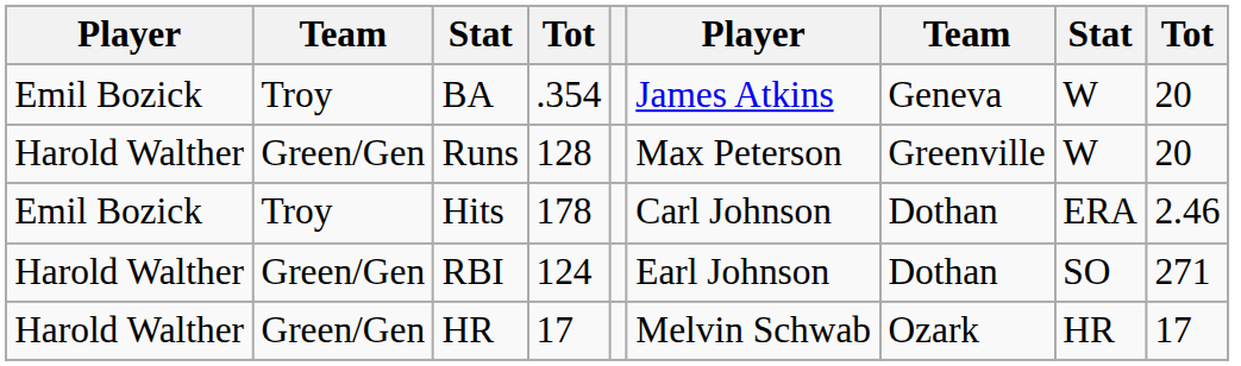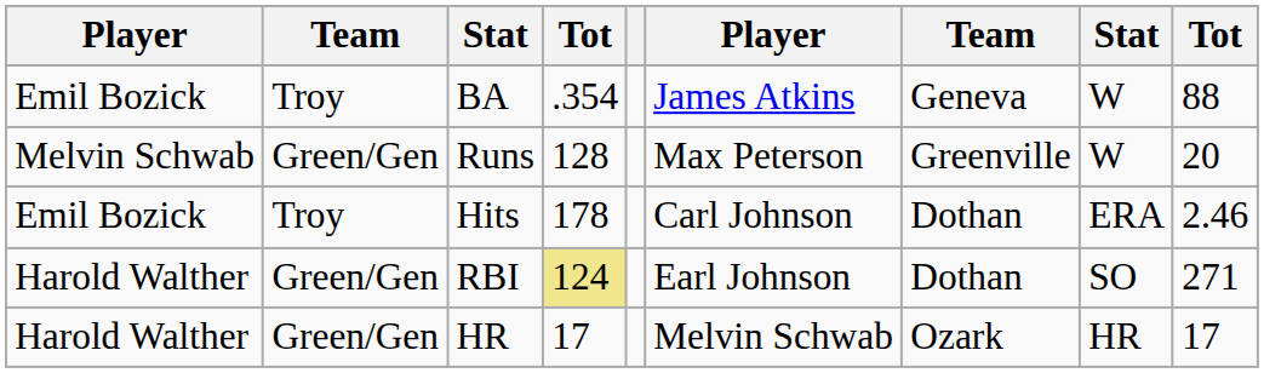BA | column 9: 20 -> 88
Runs | column 1: Harold Walther -> Melvin Schwab
RBI | column 4: no background -> khaki background
